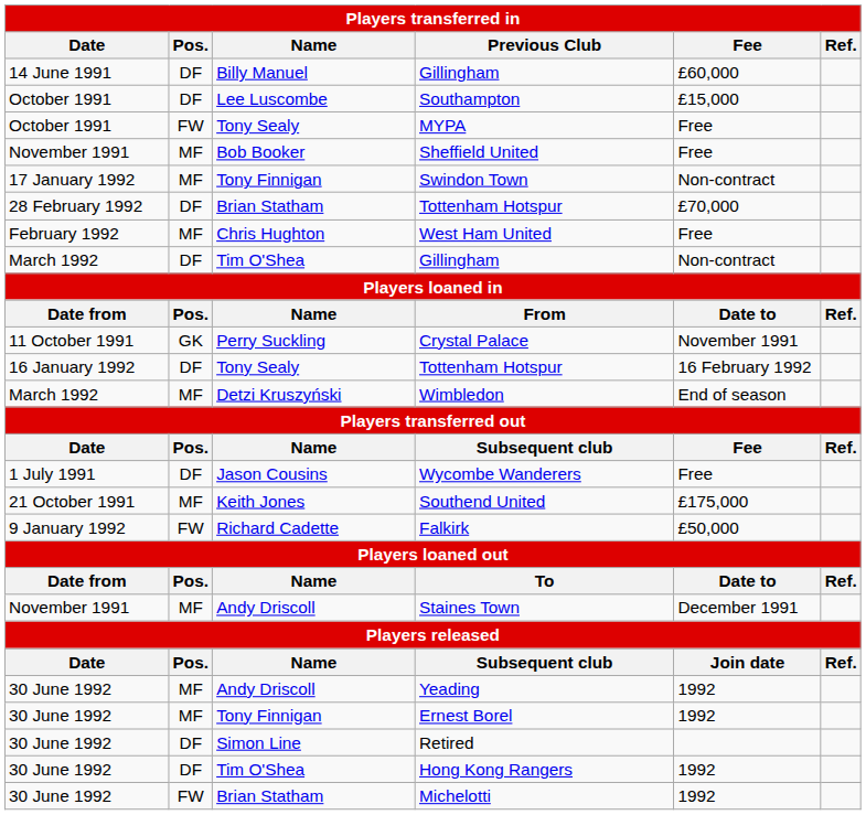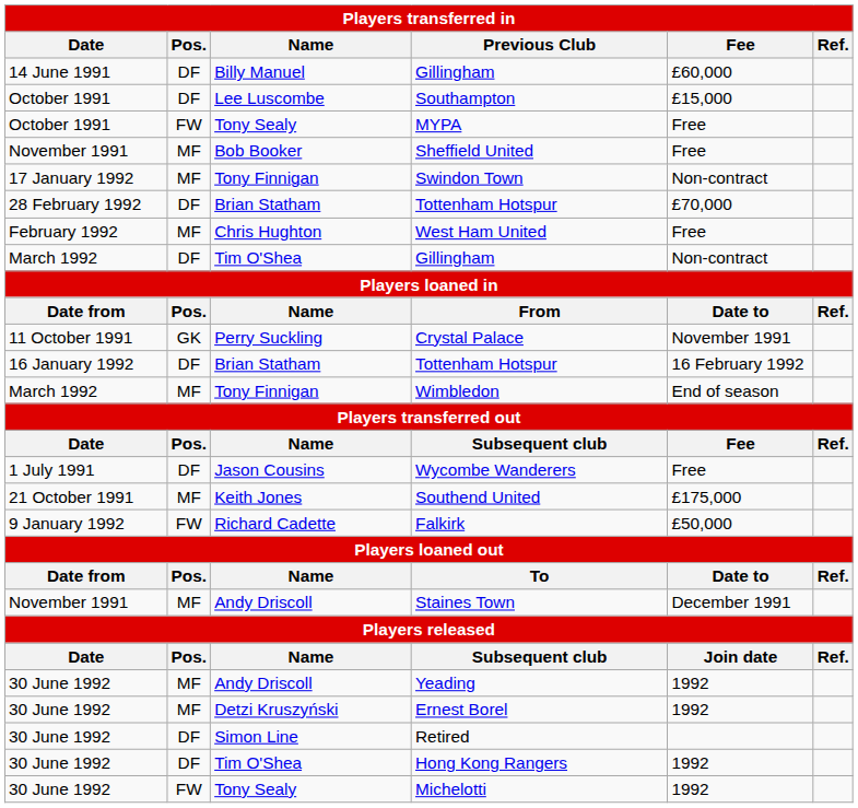16 January 1992 / Tottenham Hotspur | Name: Tony Sealy -> Brian Statham
Wimbledon | Name: Detzi Kruszyński -> Tony Finnigan
Ernest Borel | Name: Tony Finnigan -> Detzi Kruszyński
Michelotti | Name: Brian Statham -> Tony Sealy
